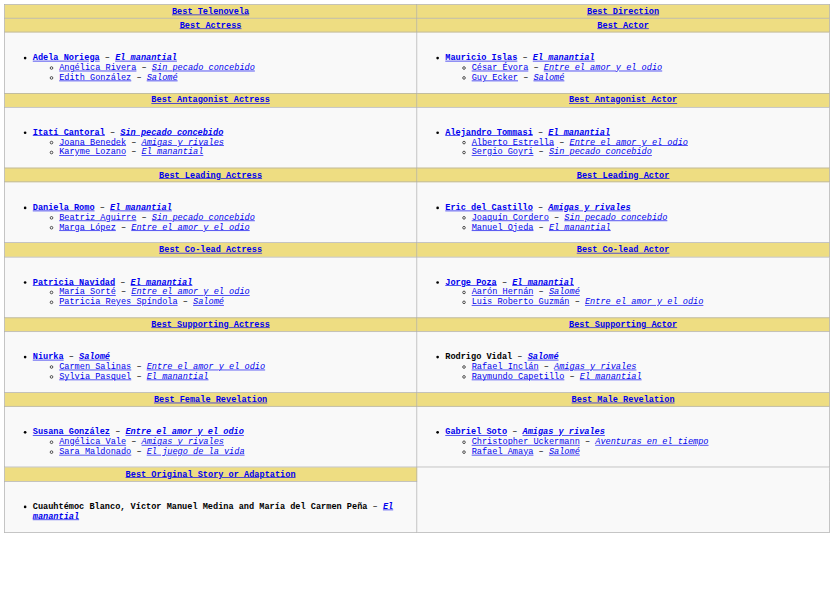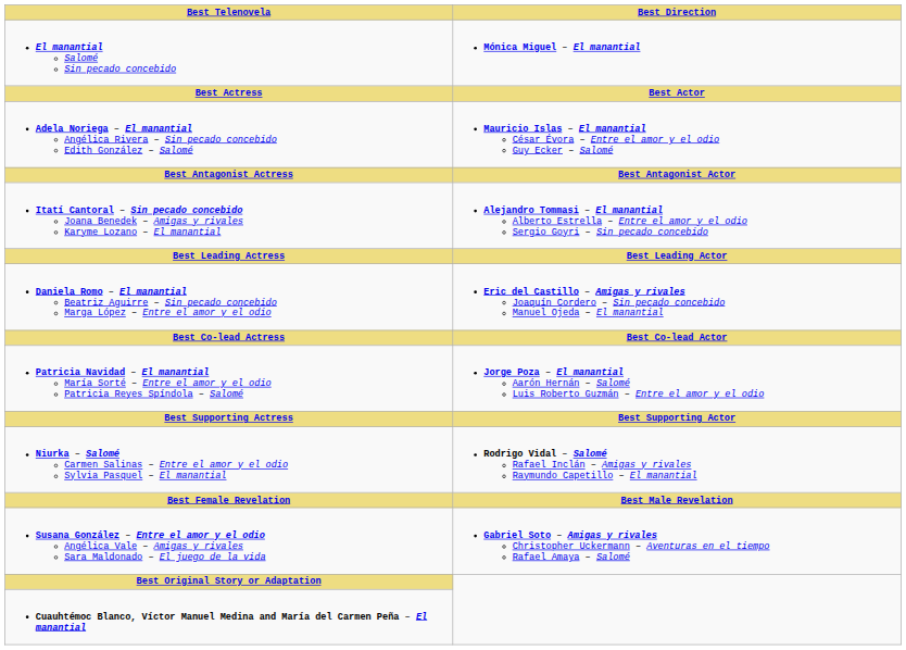+ row: El manantial Salomé Sin pecado concebido | Mónica Miguel – El manantial
